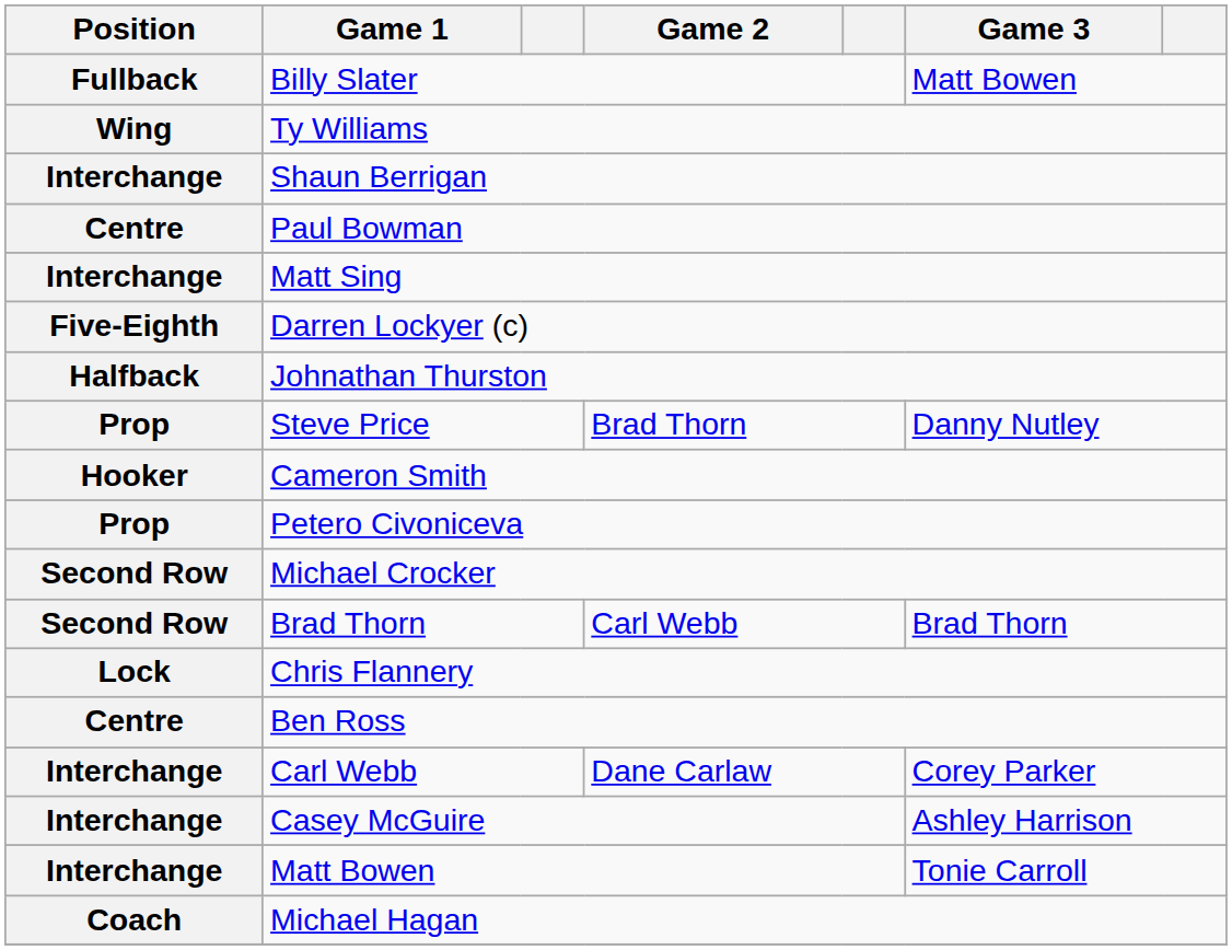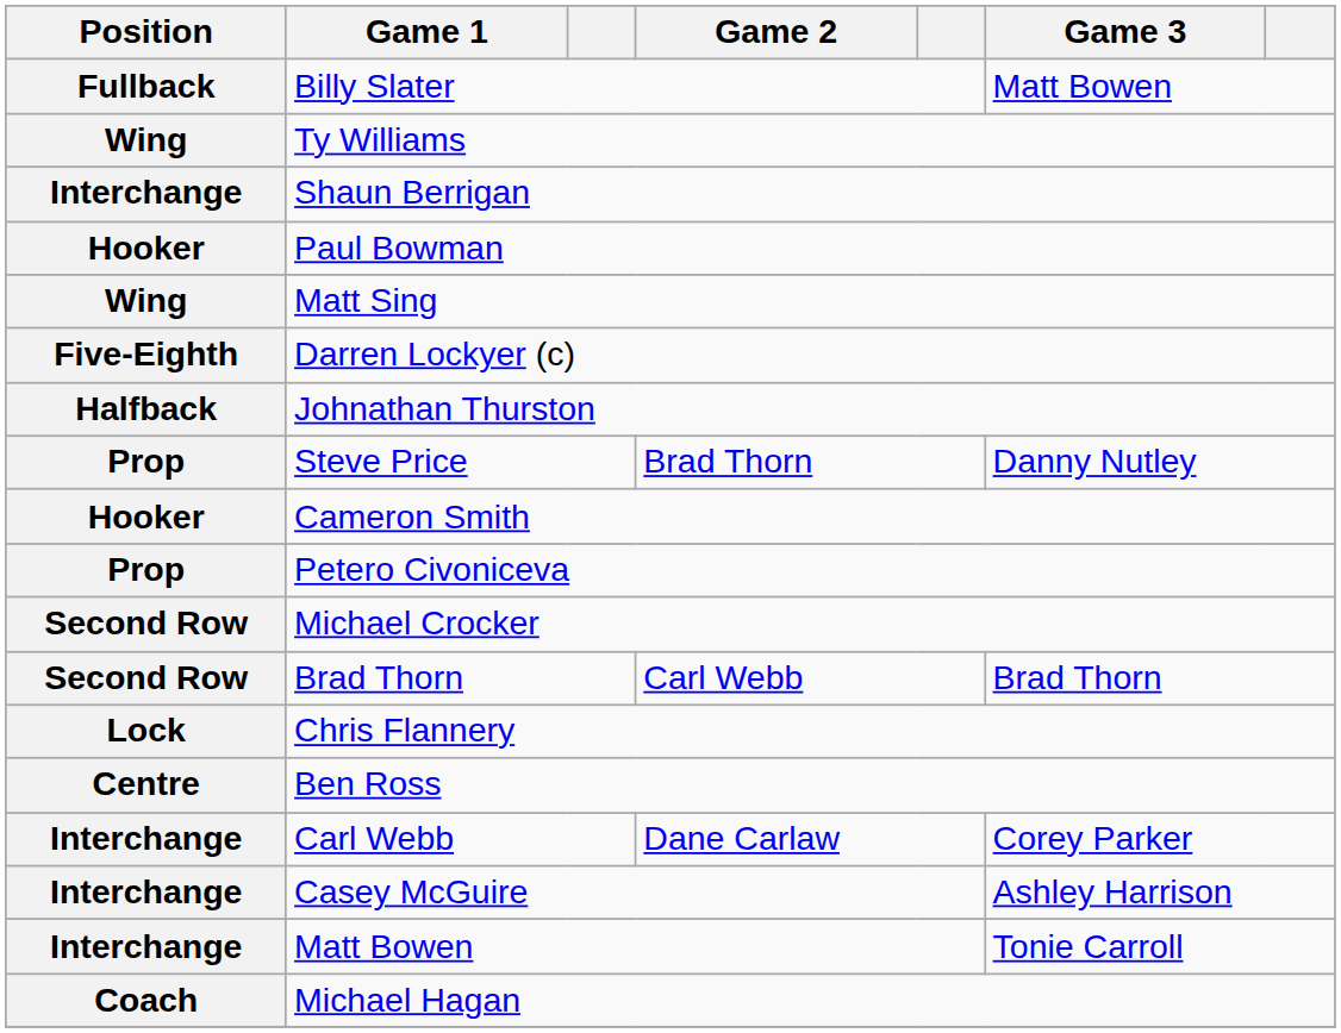Paul Bowman | Position: Centre -> Hooker
Matt Sing | Position: Interchange -> Wing
